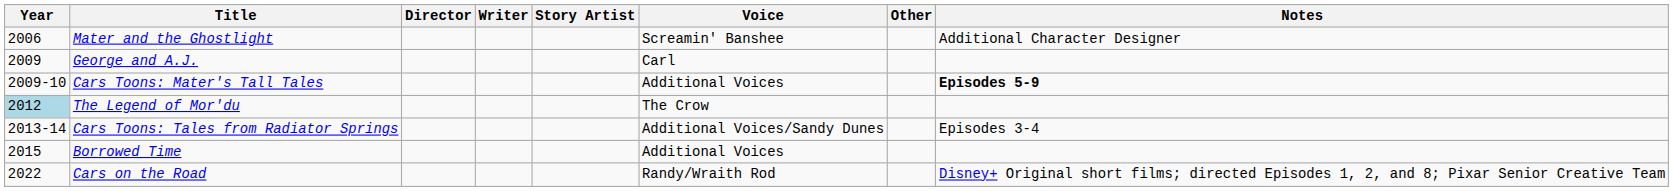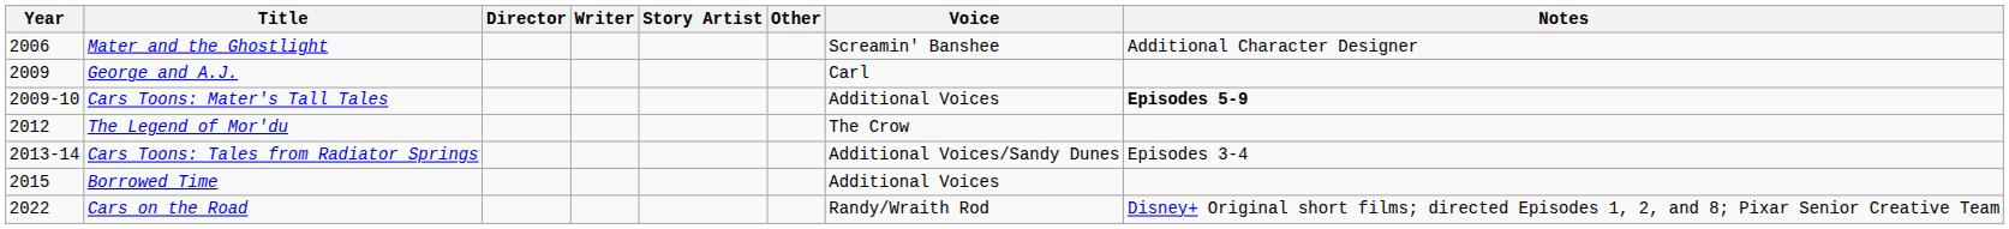columns swapped: Other <-> Voice
The Legend of Mor'du | Year: lightblue background -> no background
